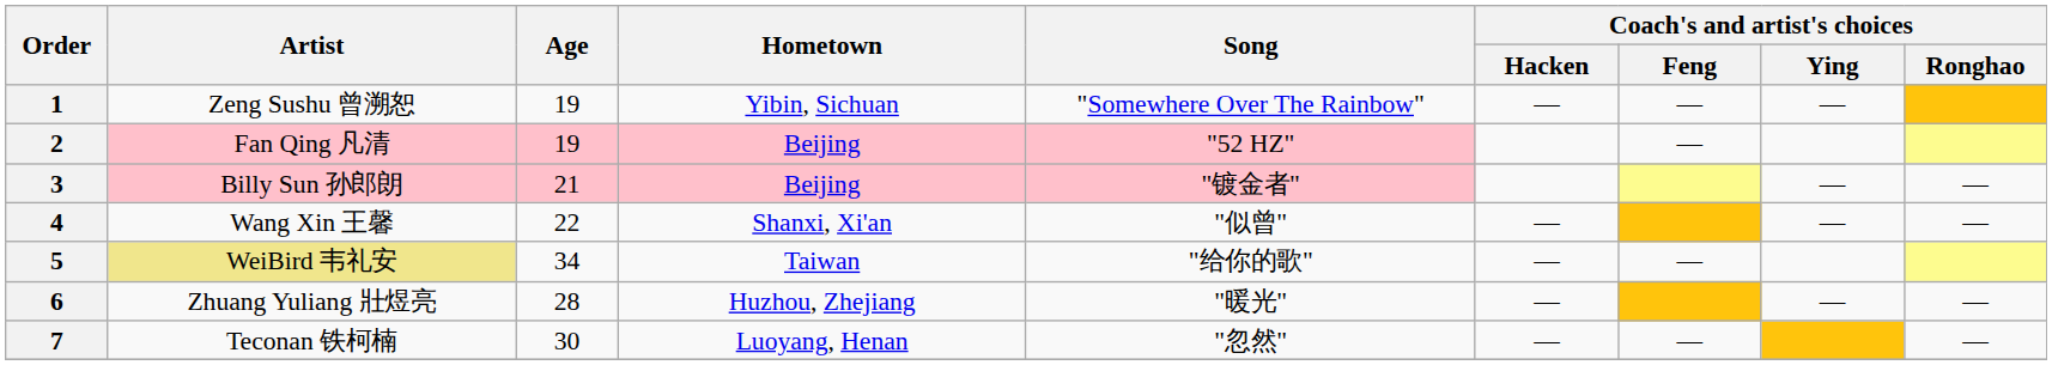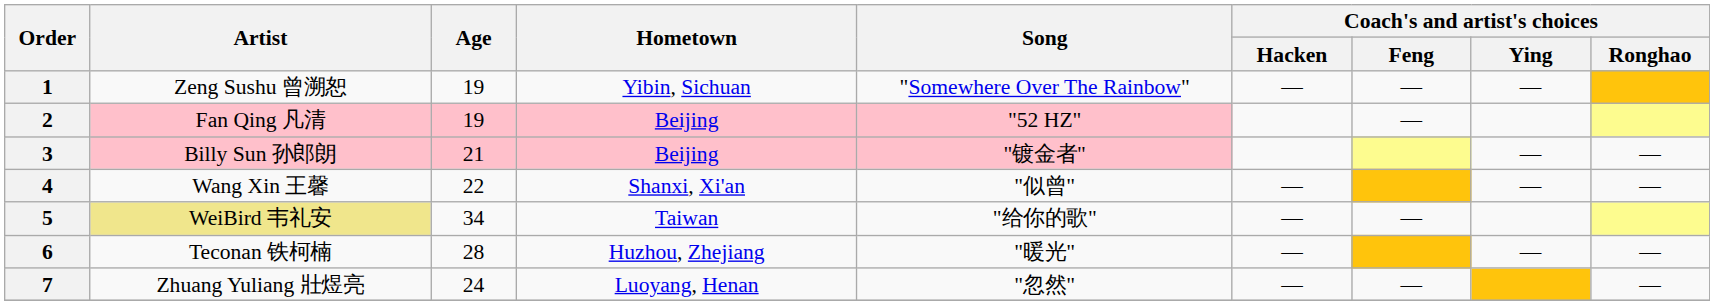6 | Artist: Zhuang Yuliang 壯煜亮 -> Teconan 铁柯楠
7 | Artist: Teconan 铁柯楠 -> Zhuang Yuliang 壯煜亮
7 | Age: 30 -> 24
